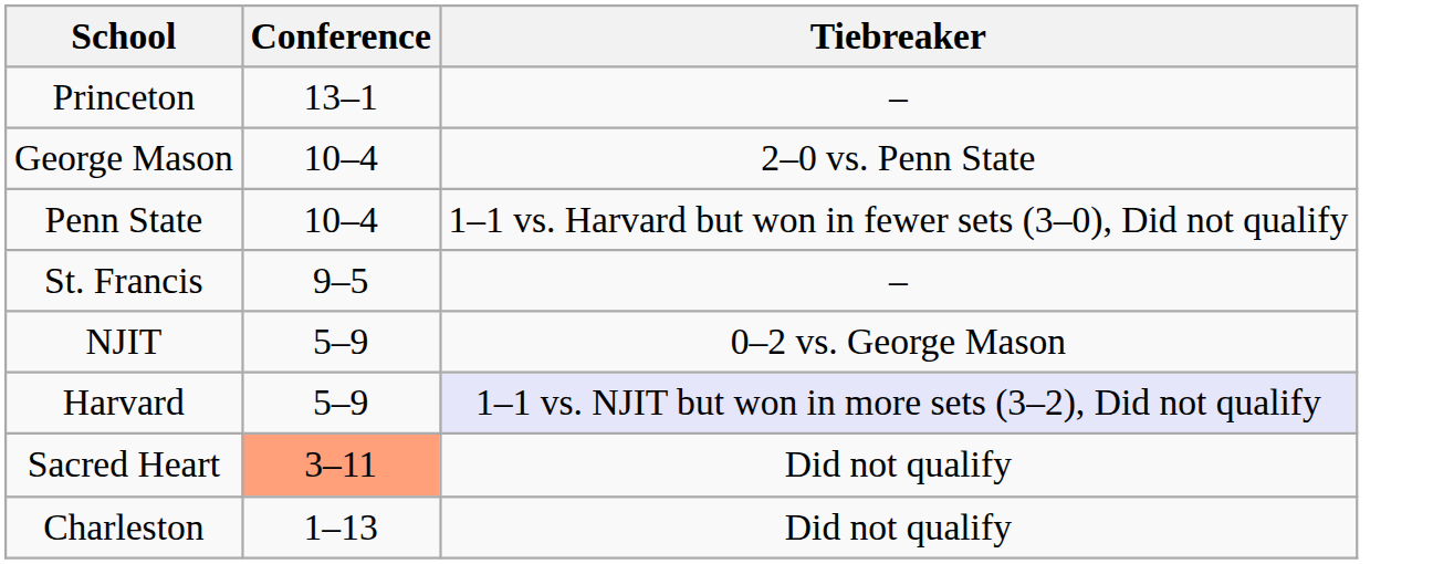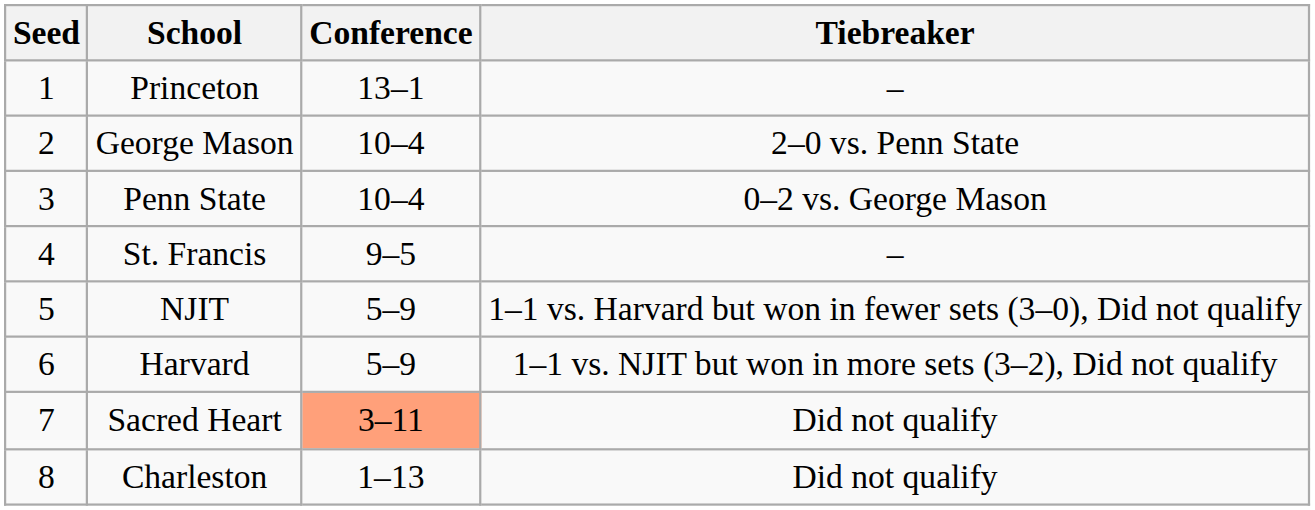+ column: Seed | 1 | 2 | 3 | 4 | 5 | 6 | 7 | 8
Penn State | Tiebreaker: 1–1 vs. Harvard but won in fewer sets (3–0), Did not qualify -> 0–2 vs. George Mason
NJIT | Tiebreaker: 0–2 vs. George Mason -> 1–1 vs. Harvard but won in fewer sets (3–0), Did not qualify
Harvard | Tiebreaker: lavender background -> no background
